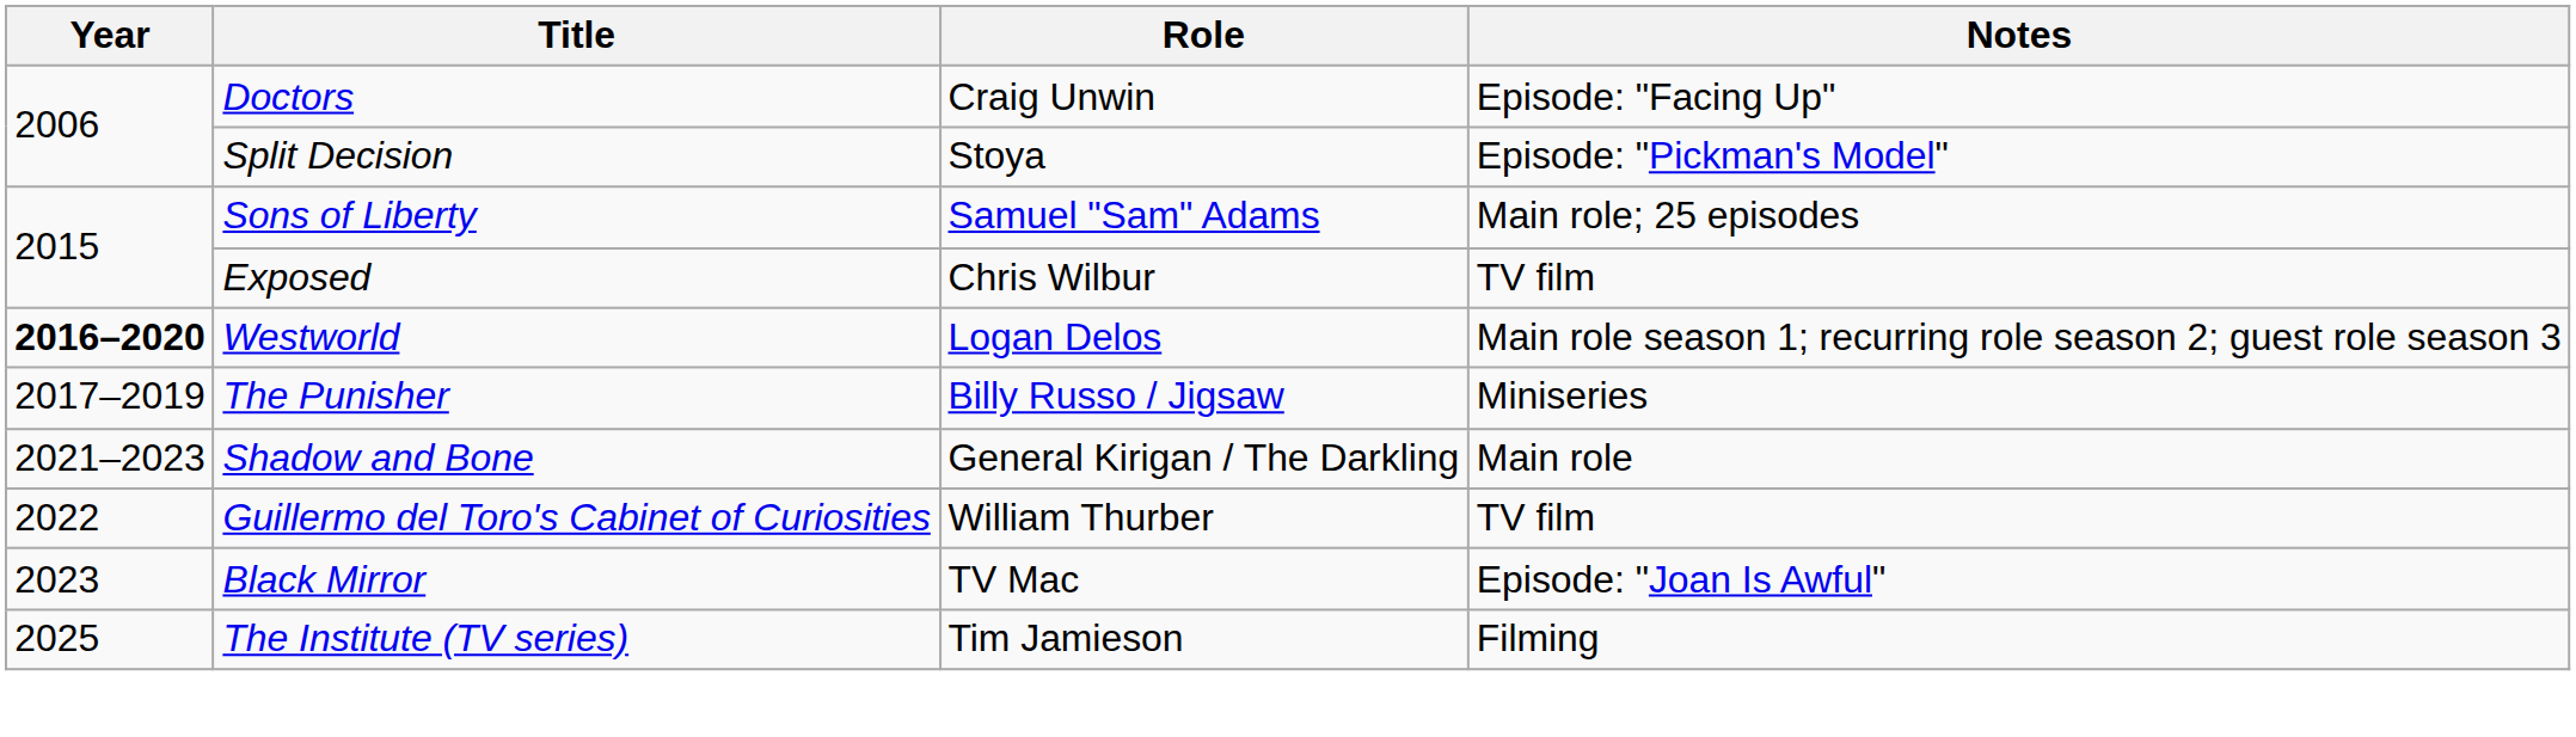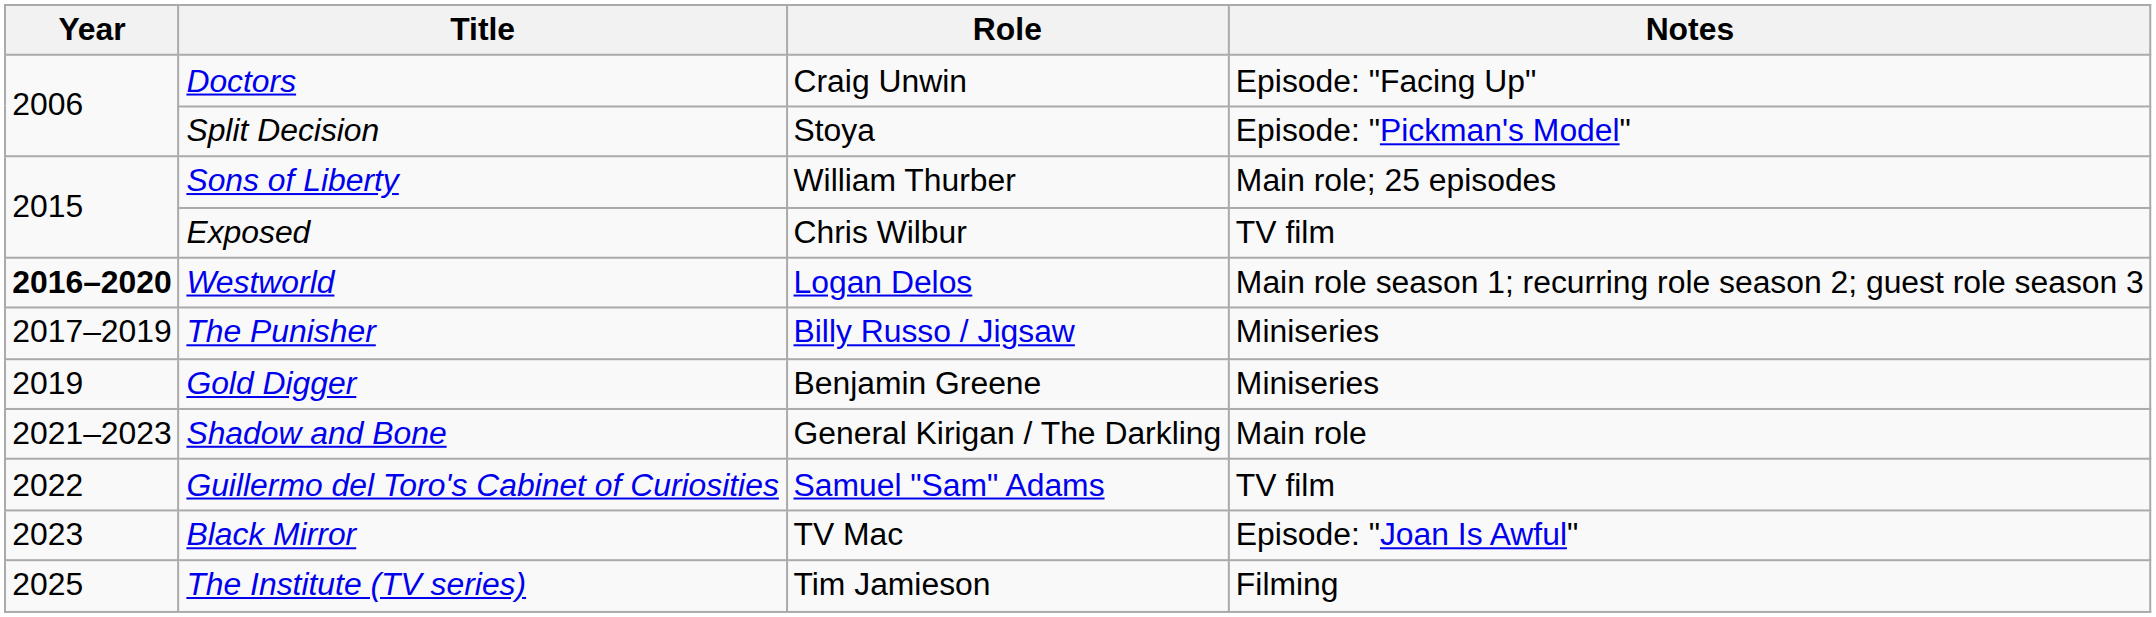Sons of Liberty | Role: Samuel "Sam" Adams -> William Thurber
+ row: 2019 | Gold Digger | Benjamin Greene | Miniseries
Guillermo del Toro's Cabinet of Curiosities | Role: William Thurber -> Samuel "Sam" Adams
